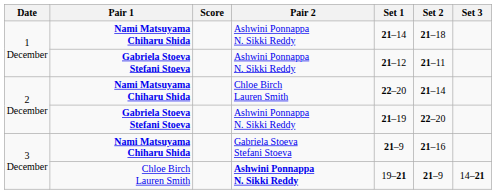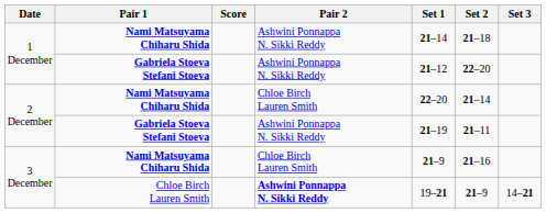1 December / Gabriela Stoeva Stefani Stoeva | Set 2: 21–11 -> 22–20
2 December / Gabriela Stoeva Stefani Stoeva | Set 2: 22–20 -> 21–11
3 December / Nami Matsuyama Chiharu Shida | Pair 2: Gabriela Stoeva Stefani Stoeva -> Chloe Birch Lauren Smith
